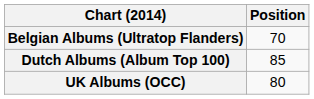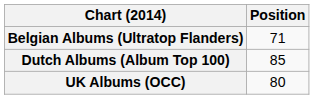Belgian Albums (Ultratop Flanders) | Position: 70 -> 71
